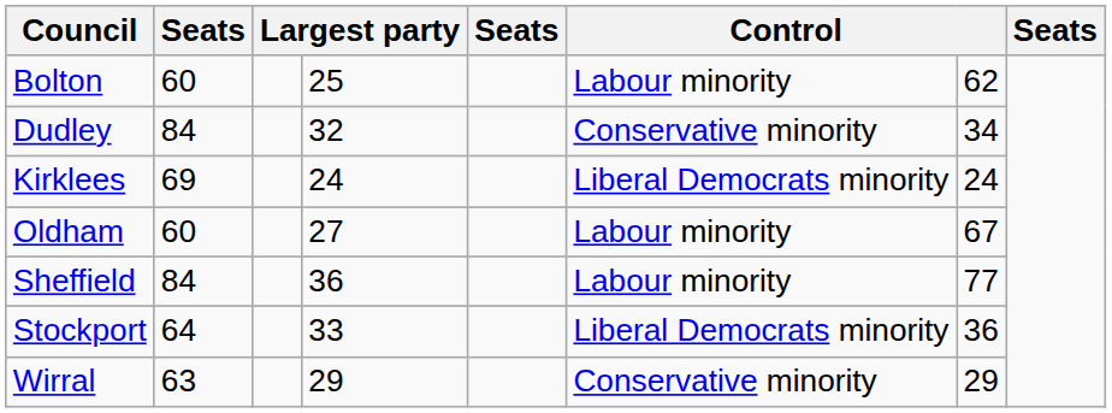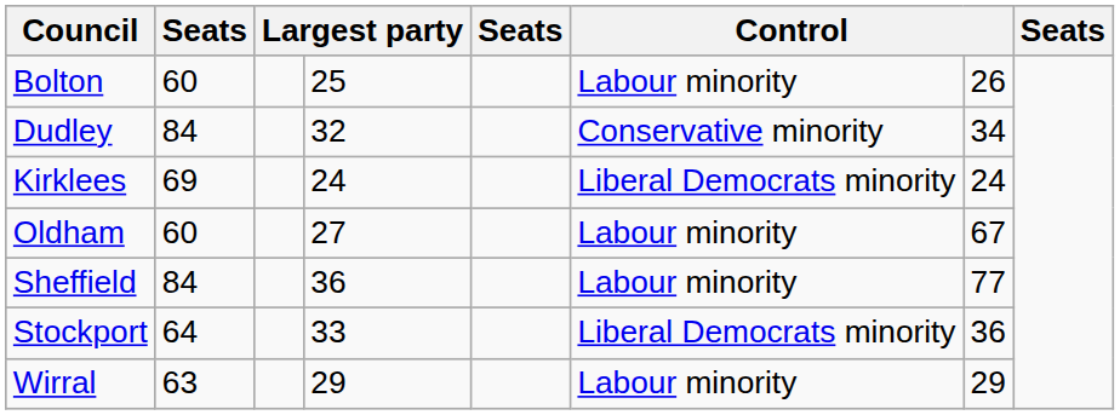Bolton | column 7: 62 -> 26
Wirral | column 6: Conservative minority -> Labour minority
